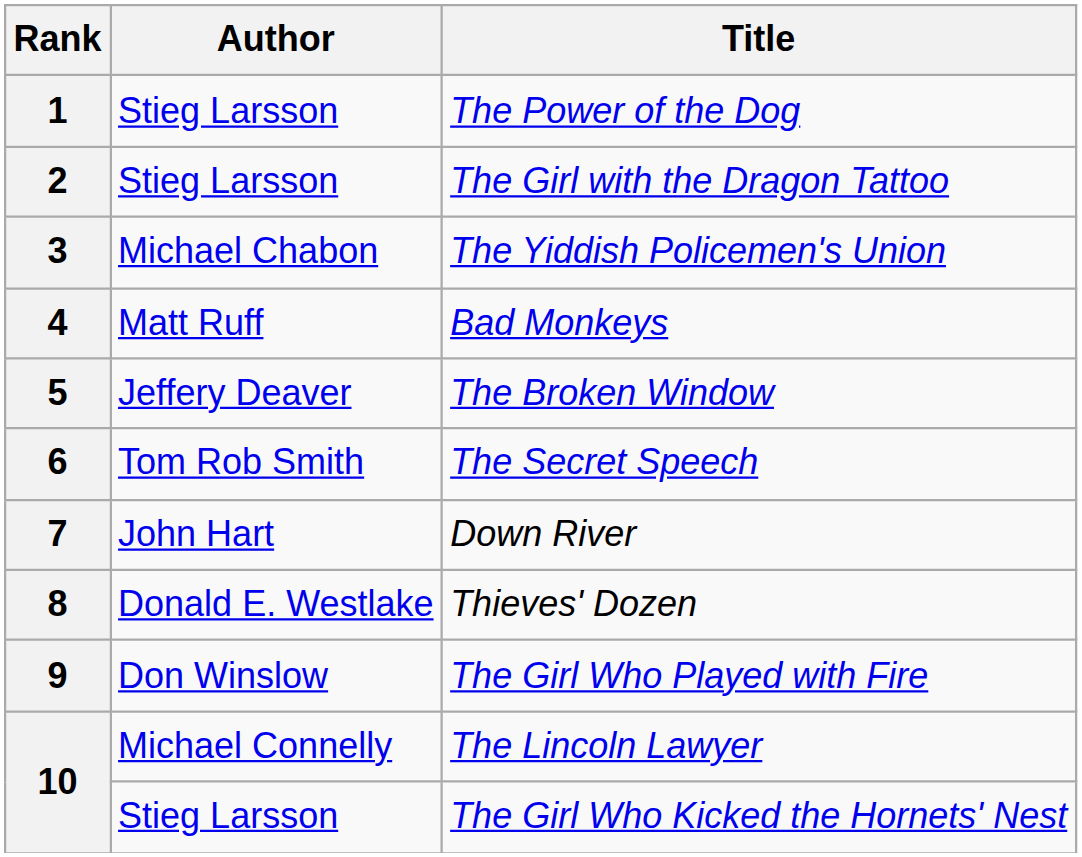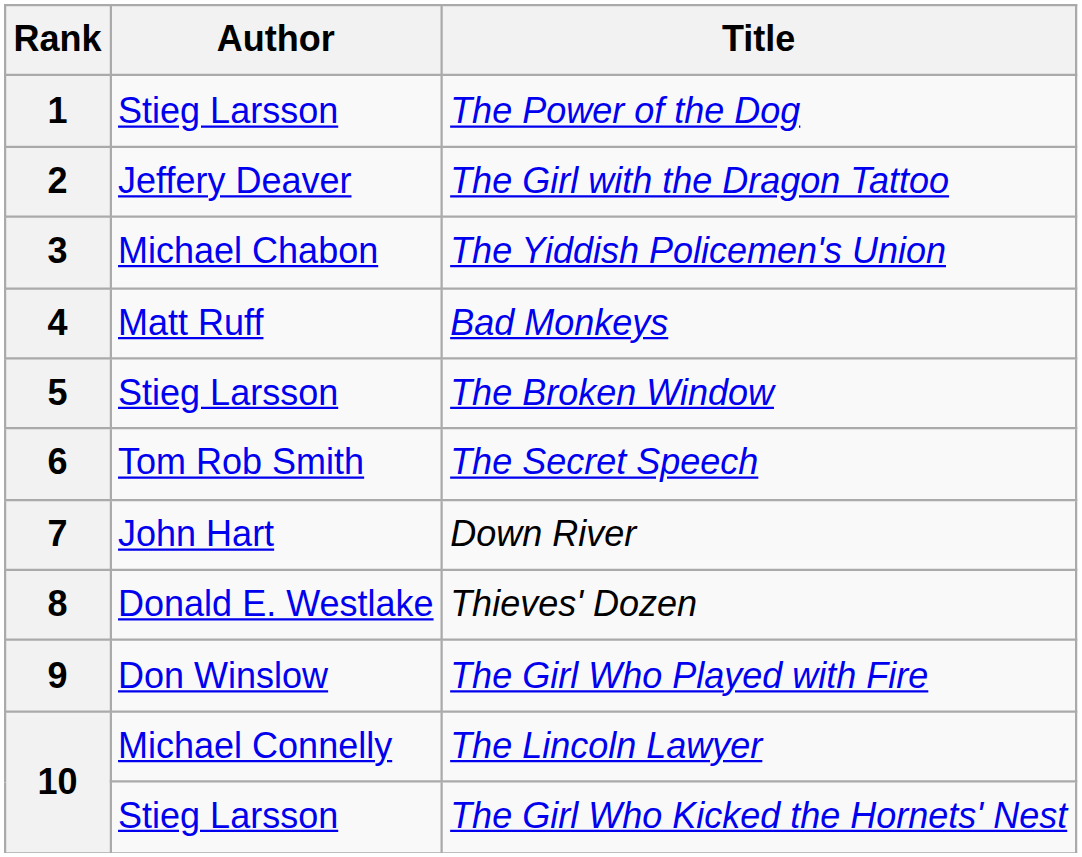2 | Author: Stieg Larsson -> Jeffery Deaver
5 | Author: Jeffery Deaver -> Stieg Larsson
